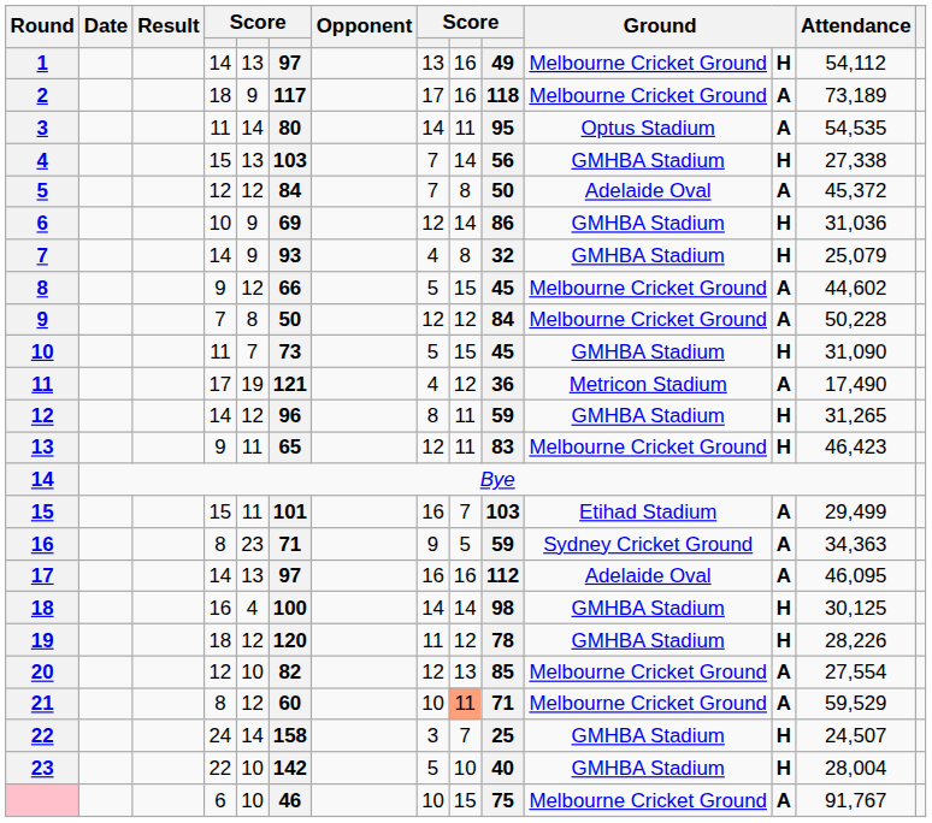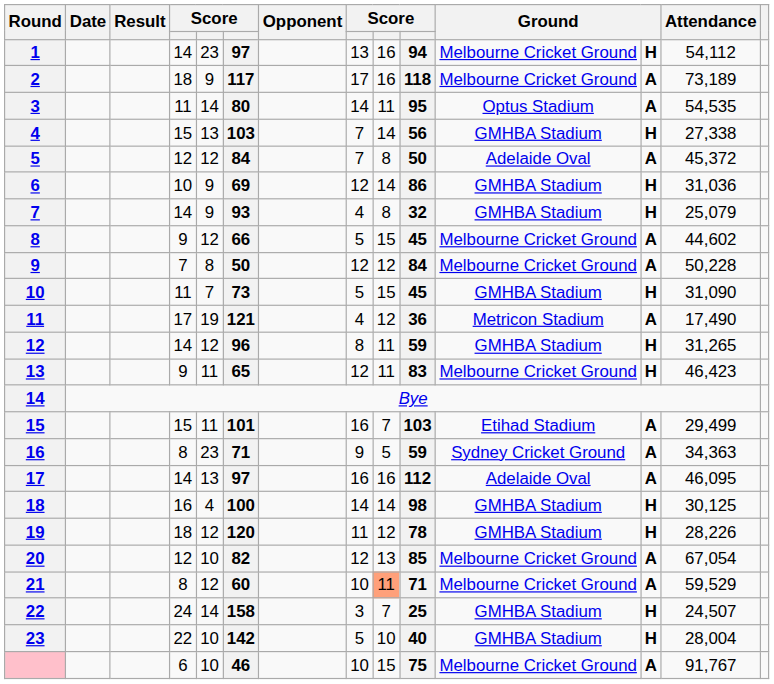1 | column 5: 13 -> 23
1 | column 10: 49 -> 94
20 | Attendance: 27,554 -> 67,054
